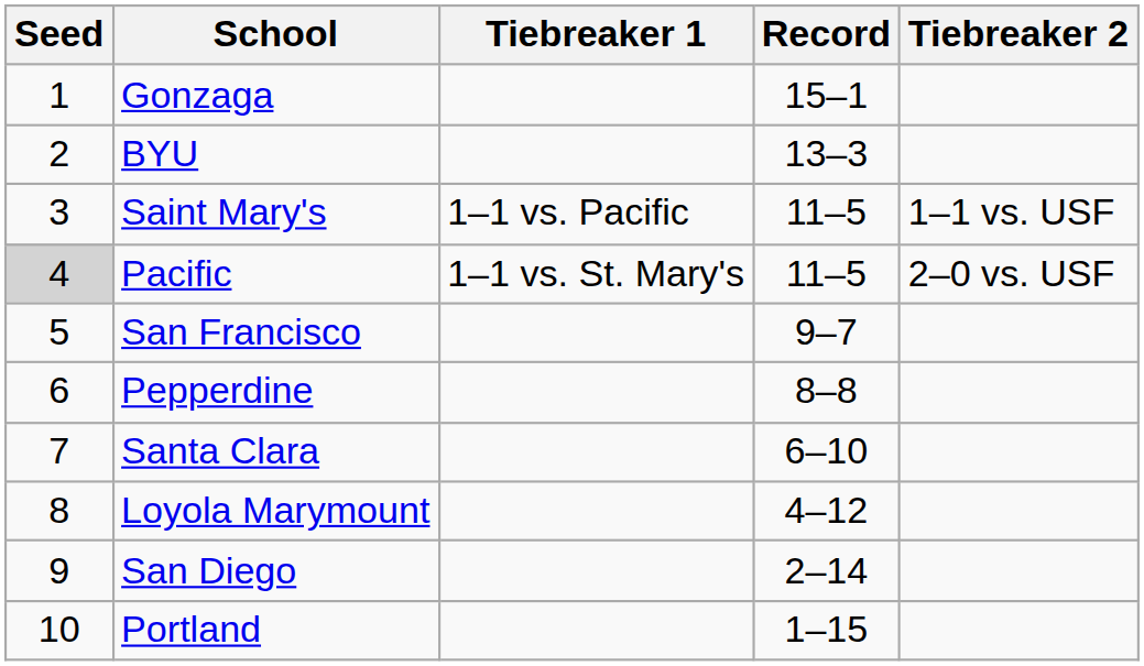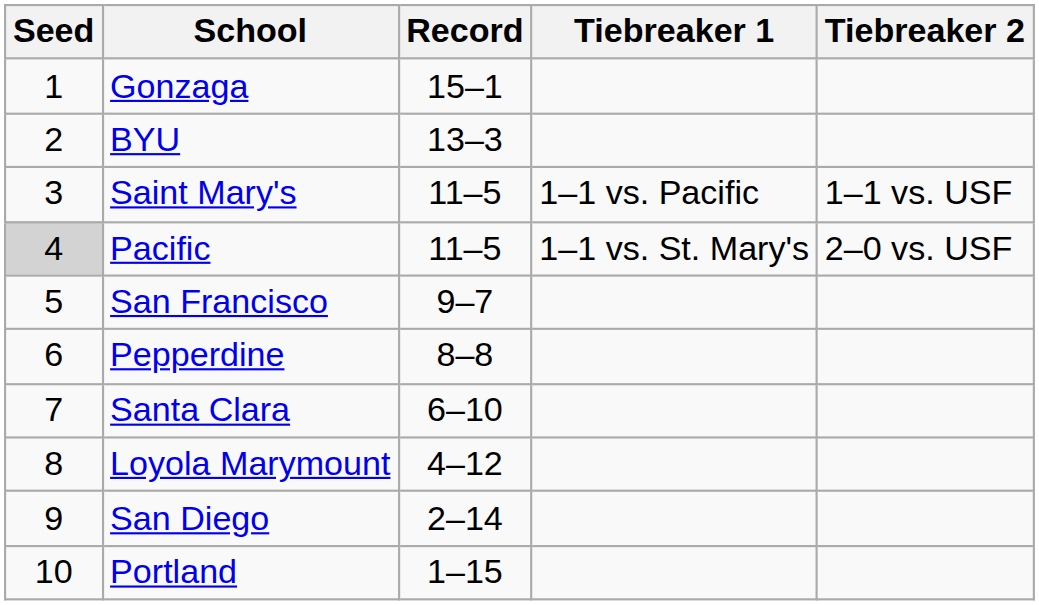columns swapped: Record <-> Tiebreaker 1
